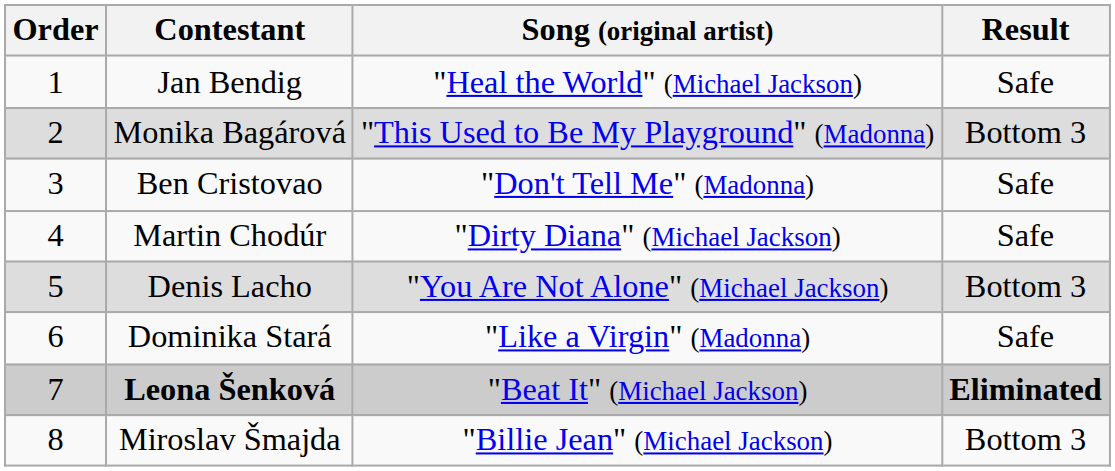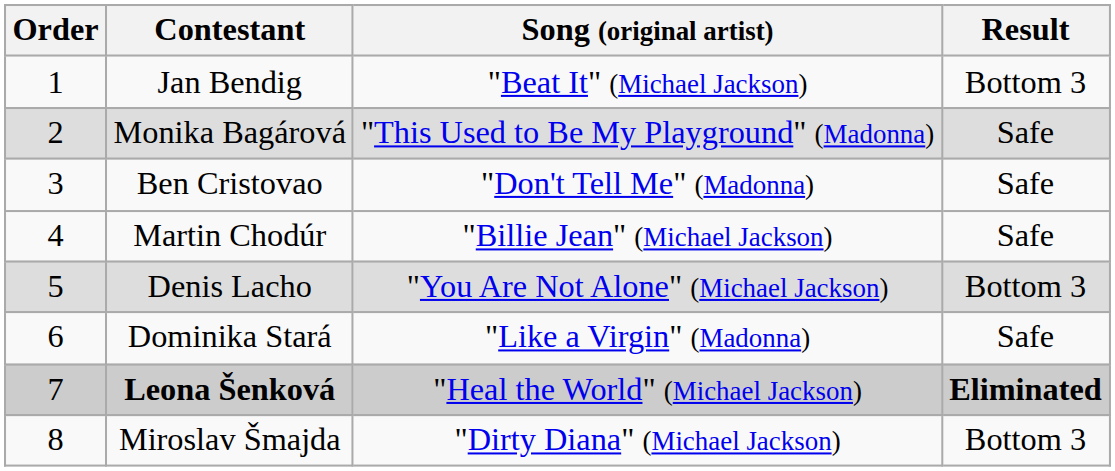Jan Bendig | Song (original artist): "Heal the World" (Michael Jackson) -> "Beat It" (Michael Jackson)
Jan Bendig | Result: Safe -> Bottom 3
Monika Bagárová | Result: Bottom 3 -> Safe
Martin Chodúr | Song (original artist): "Dirty Diana" (Michael Jackson) -> "Billie Jean" (Michael Jackson)
Leona Šenková | Song (original artist): "Beat It" (Michael Jackson) -> "Heal the World" (Michael Jackson)
Miroslav Šmajda | Song (original artist): "Billie Jean" (Michael Jackson) -> "Dirty Diana" (Michael Jackson)
